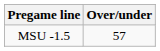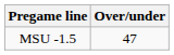MSU -1.5 | Over/under: 57 -> 47
